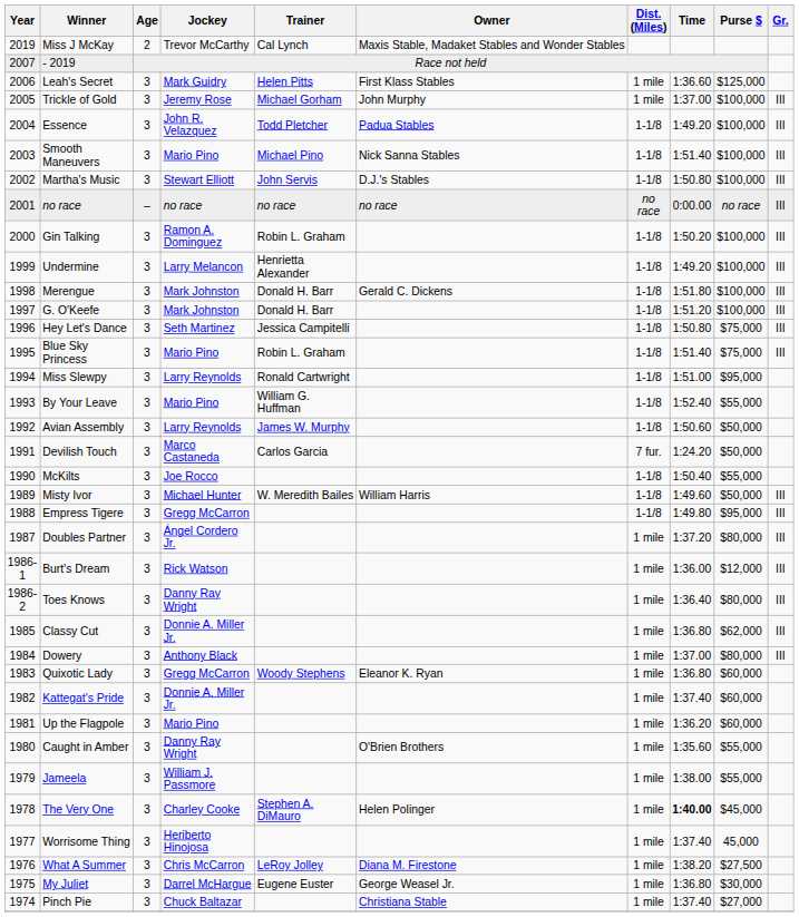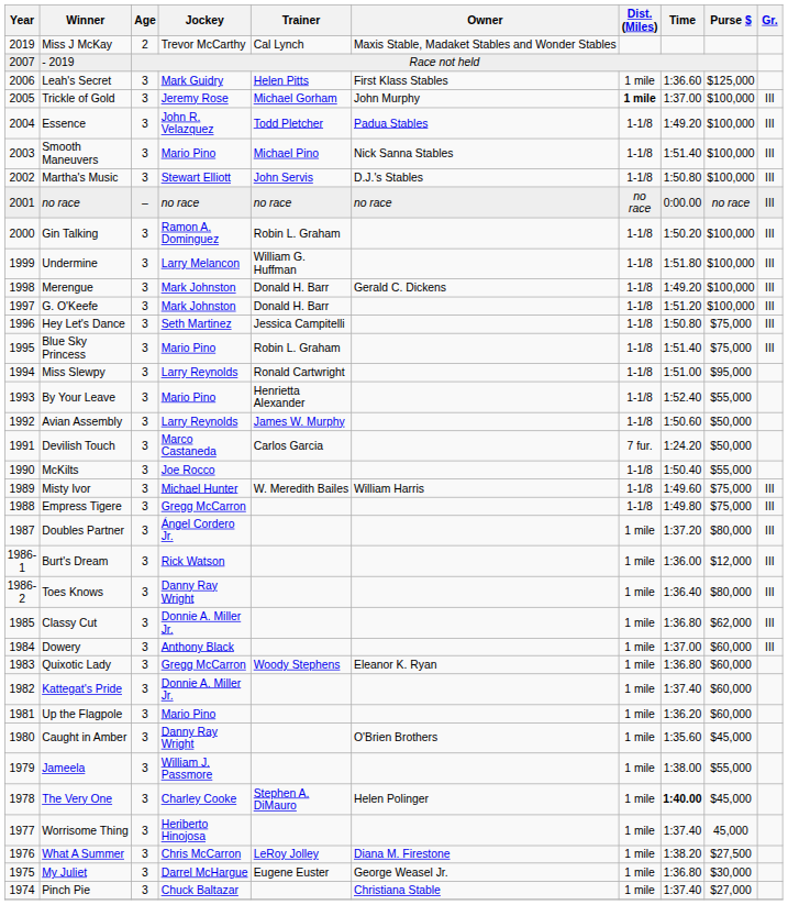Trickle of Gold | Dist. (Miles): normal -> bold
Undermine | Trainer: Henrietta Alexander -> William G. Huffman
Undermine | Time: 1:49.20 -> 1:51.80
Merengue | Time: 1:51.80 -> 1:49.20
By Your Leave | Trainer: William G. Huffman -> Henrietta Alexander
Misty Ivor | Purse $: $50,000 -> $75,000
Empress Tigere | Purse $: $95,000 -> $75,000
Dowery | Purse $: $80,000 -> $60,000
Caught in Amber | Purse $: $55,000 -> $45,000
